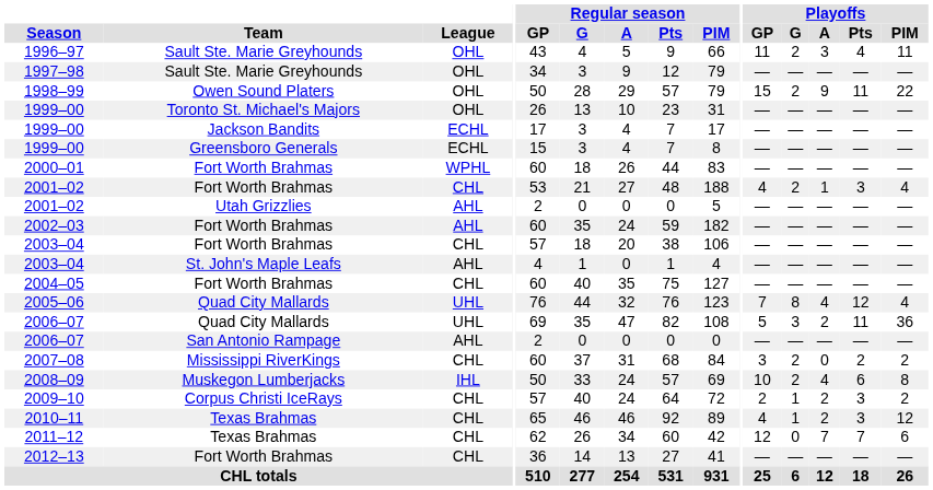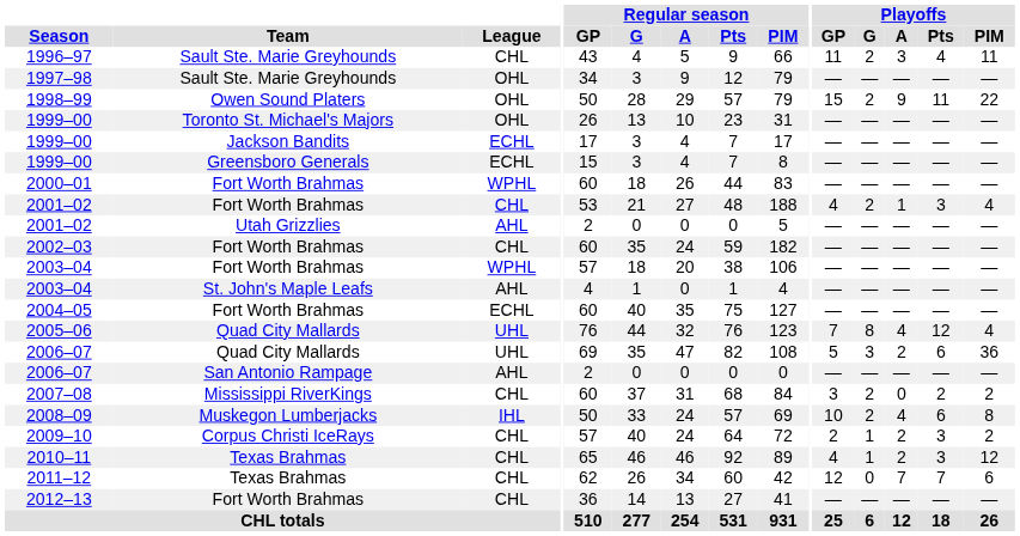1996–97 | League: OHL -> CHL
2002–03 | League: AHL -> CHL
2003–04 / Fort Worth Brahmas | League: CHL -> WPHL
2004–05 | League: CHL -> ECHL
2006–07 / Quad City Mallards | Playoffs / Pts: 11 -> 6
